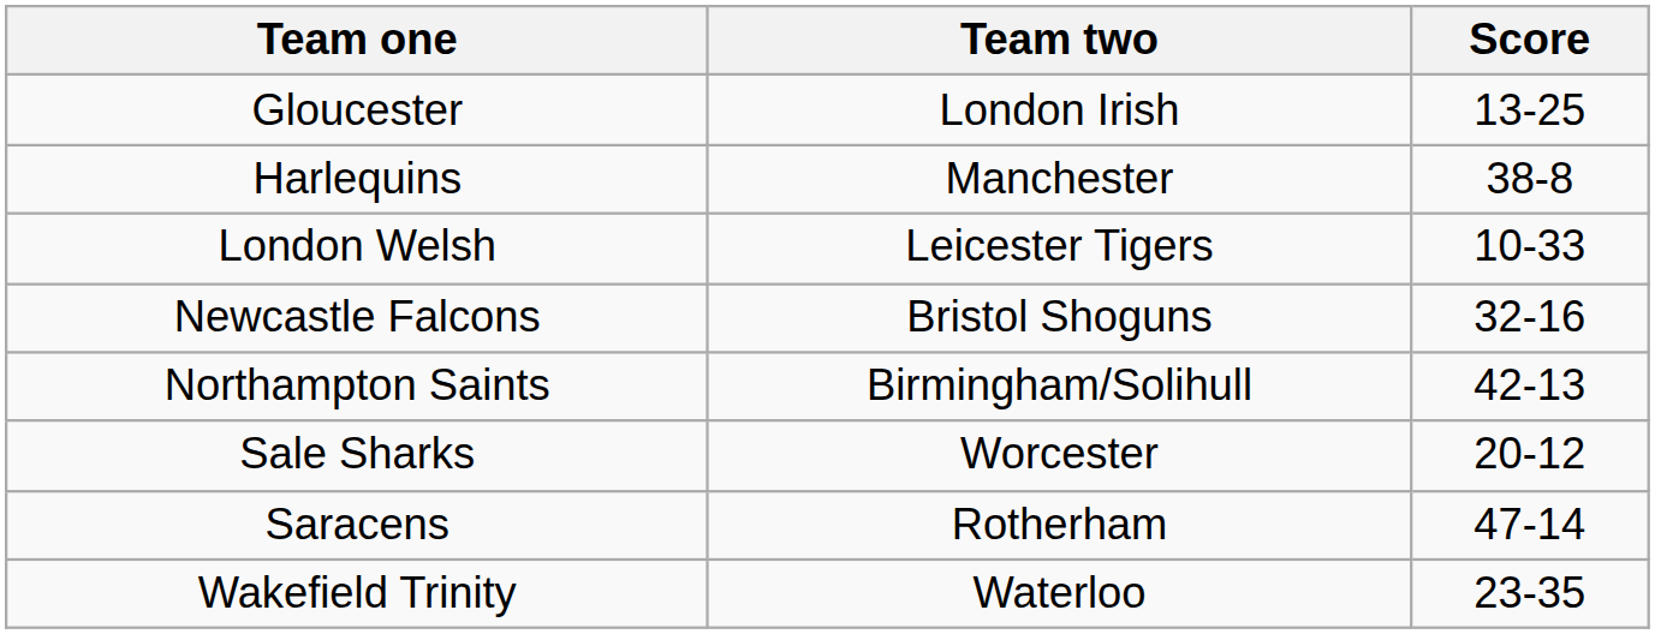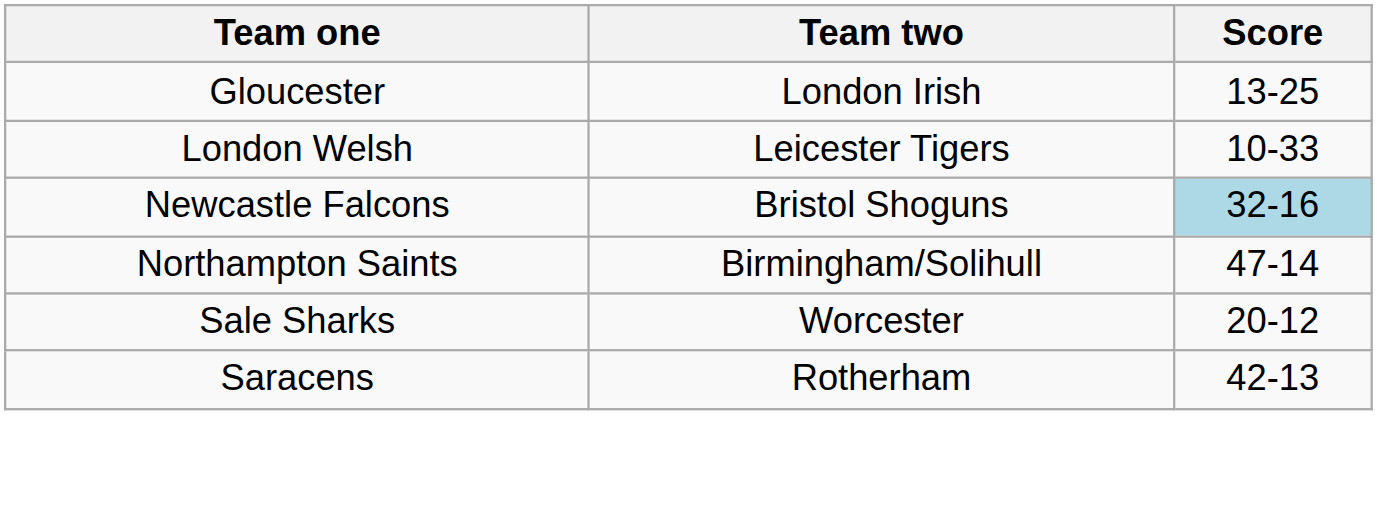- row: Harlequins | Manchester | 38-8
Newcastle Falcons | Score: no background -> lightblue background
Northampton Saints | Score: 42-13 -> 47-14
Saracens | Score: 47-14 -> 42-13
- row: Wakefield Trinity | Waterloo | 23-35
